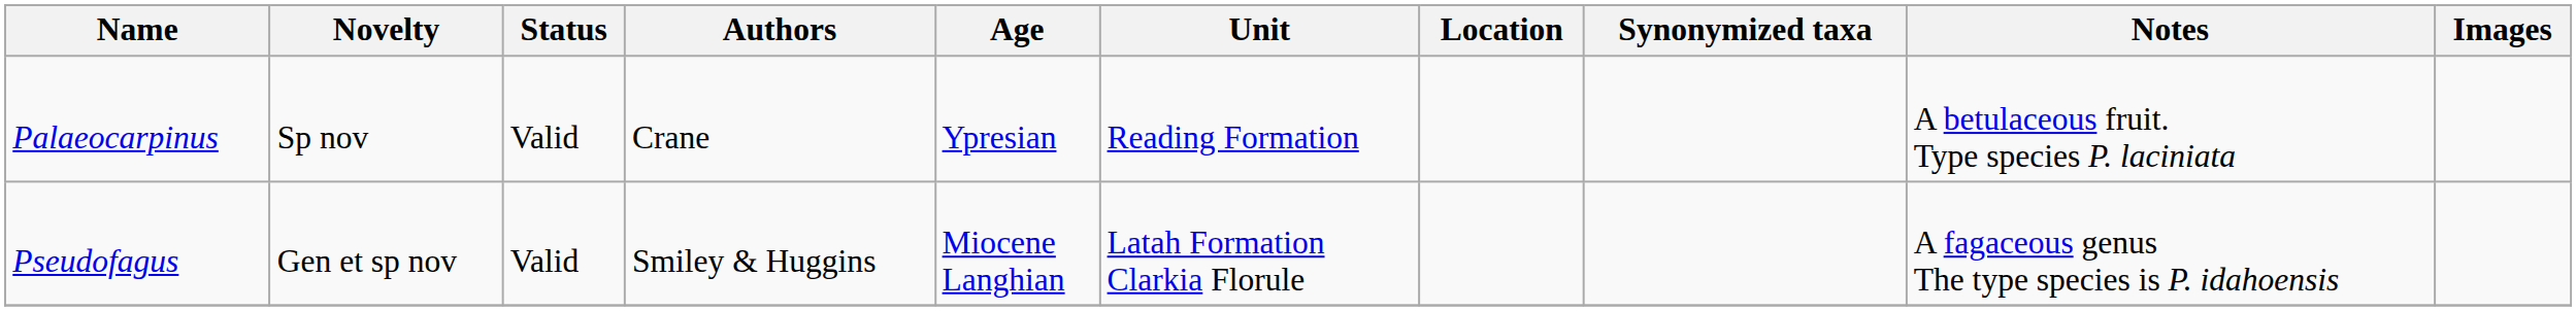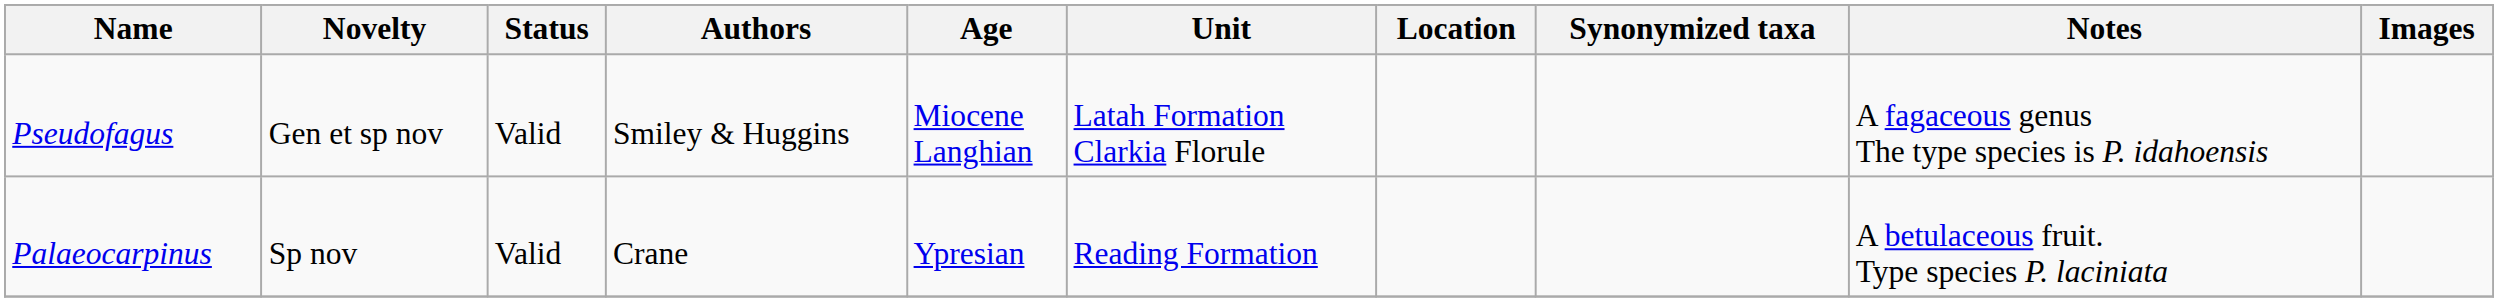rows swapped: Palaeocarpinus <-> Pseudofagus
